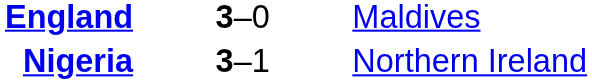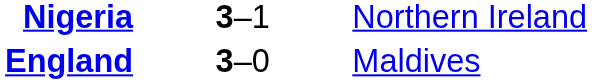rows swapped: Nigeria <-> England
